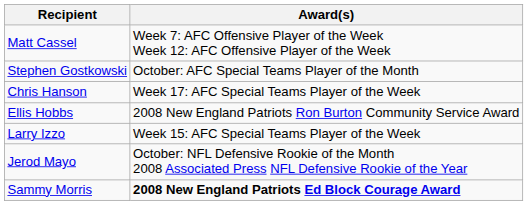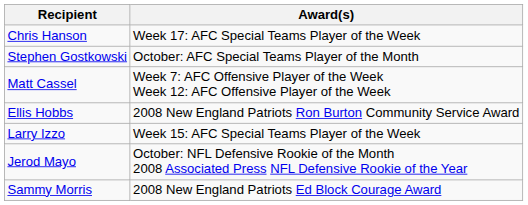rows swapped: Matt Cassel <-> Chris Hanson
Sammy Morris | Award(s): bold -> normal
